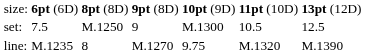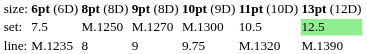set: | column 4: 9 -> M.1270
set: | column 7: no background -> lightgreen background
line: | column 4: M.1270 -> 9
